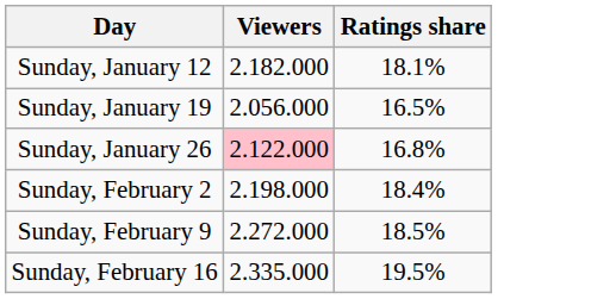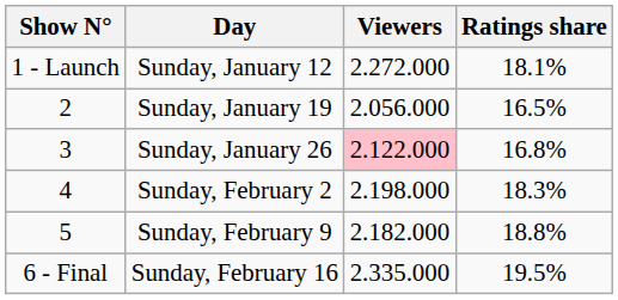+ column: Show N° | 1 - Launch | 2 | 3 | 4 | 5 | 6 - Final
Sunday, January 12 | Viewers: 2.182.000 -> 2.272.000
Sunday, February 2 | Ratings share: 18.4% -> 18.3%
Sunday, February 9 | Viewers: 2.272.000 -> 2.182.000
Sunday, February 9 | Ratings share: 18.5% -> 18.8%
